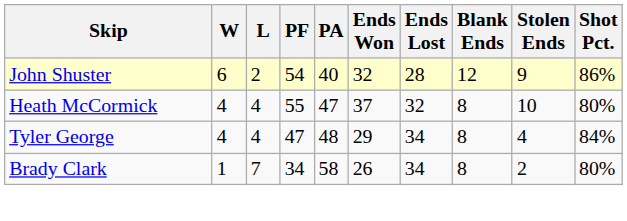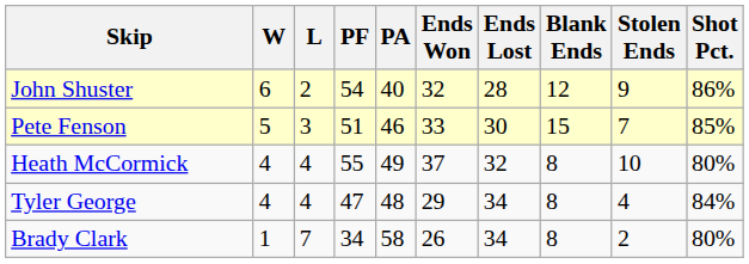+ row: Pete Fenson | 5 | 3 | 51 | 46 | 33 | 30 | 15 | 7 | 85%
Heath McCormick | PA: 47 -> 49
